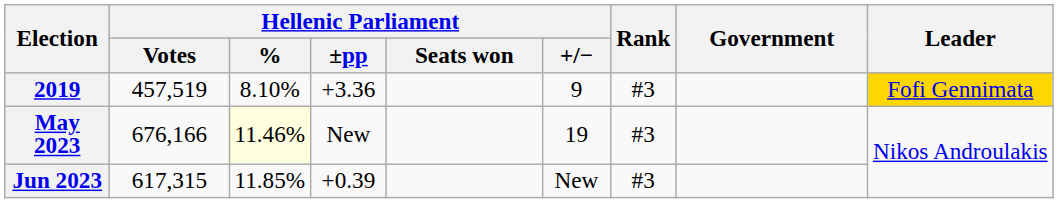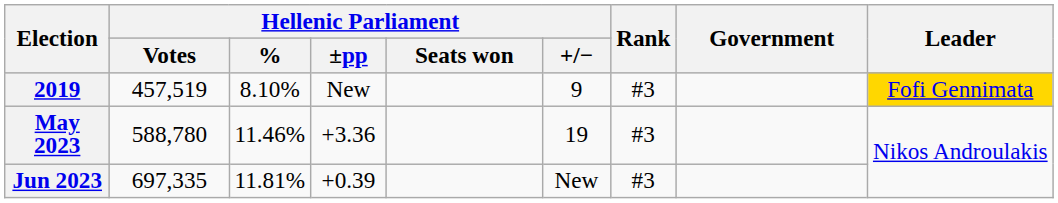2019 | Hellenic Parliament / ±pp: +3.36 -> New
May 2023 | Hellenic Parliament / Votes: 676,166 -> 588,780
May 2023 | Hellenic Parliament / %: lightyellow background -> no background
May 2023 | Hellenic Parliament / ±pp: New -> +3.36
Jun 2023 | Hellenic Parliament / Votes: 617,315 -> 697,335
Jun 2023 | Hellenic Parliament / %: 11.85% -> 11.81%
